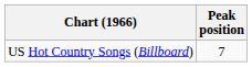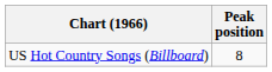US Hot Country Songs (Billboard) | Peak position: 7 -> 8
